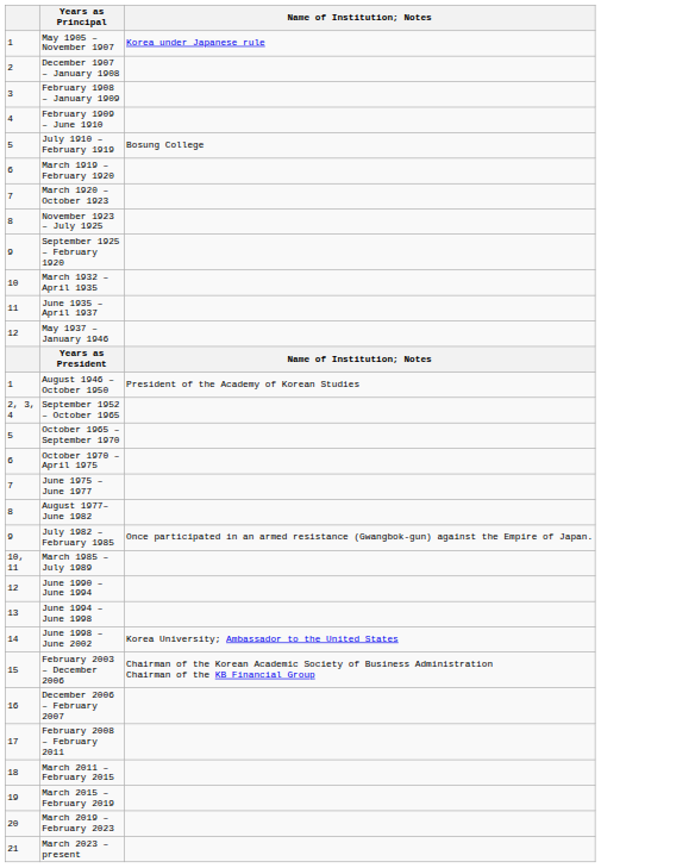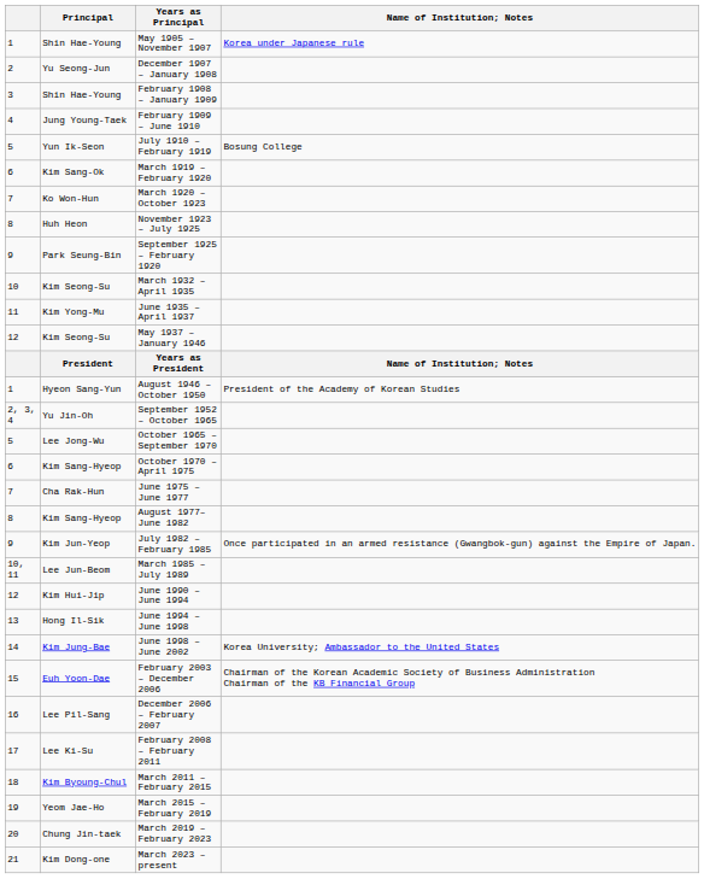+ column: Principal | Shin Hae-Young | Yu Seong-Jun | Shin Hae-Young | Jung Young-Taek | Yun Ik-Seon | Kim Sang-Ok | Ko Won-Hun | Huh Heon | Park Seung-Bin | Kim Seong-Su | Kim Yong-Mu | Kim Seong-Su | President | Hyeon Sang-Yun | Yu Jin-Oh | Lee Jong-Wu | Kim Sang-Hyeop | Cha Rak-Hun | Kim Sang-Hyeop | Kim Jun-Yeop | Lee Jun-Beom | Kim Hui-Jip | Hong Il-Sik | Kim Jung-Bae | Euh Yoon-Dae | Lee Pil-Sang | Lee Ki-Su | Kim Byoung-Chul | Yeom Jae-Ho | Chung Jin-taek | Kim Dong-one
